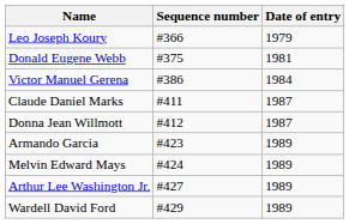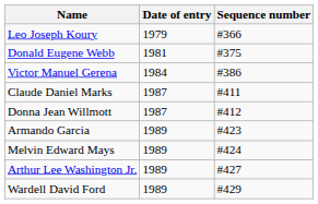columns swapped: Sequence number <-> Date of entry
